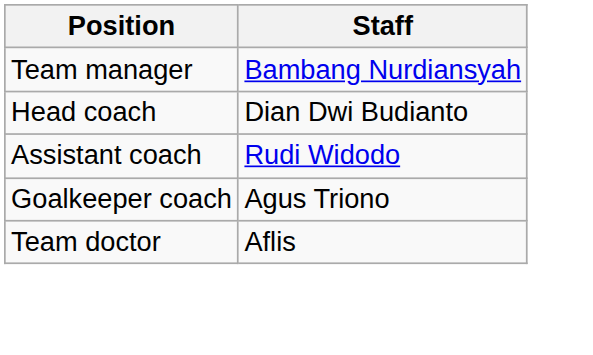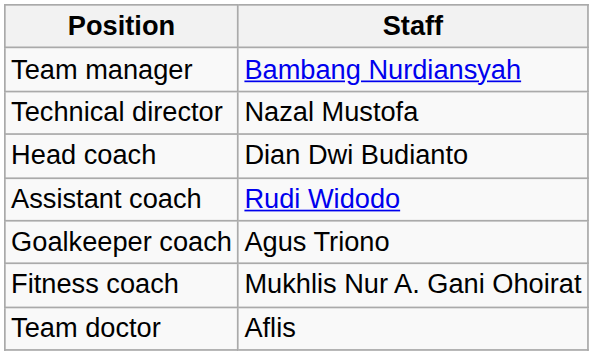+ row: Technical director | Nazal Mustofa
+ row: Fitness coach | Mukhlis Nur A. Gani Ohoirat
